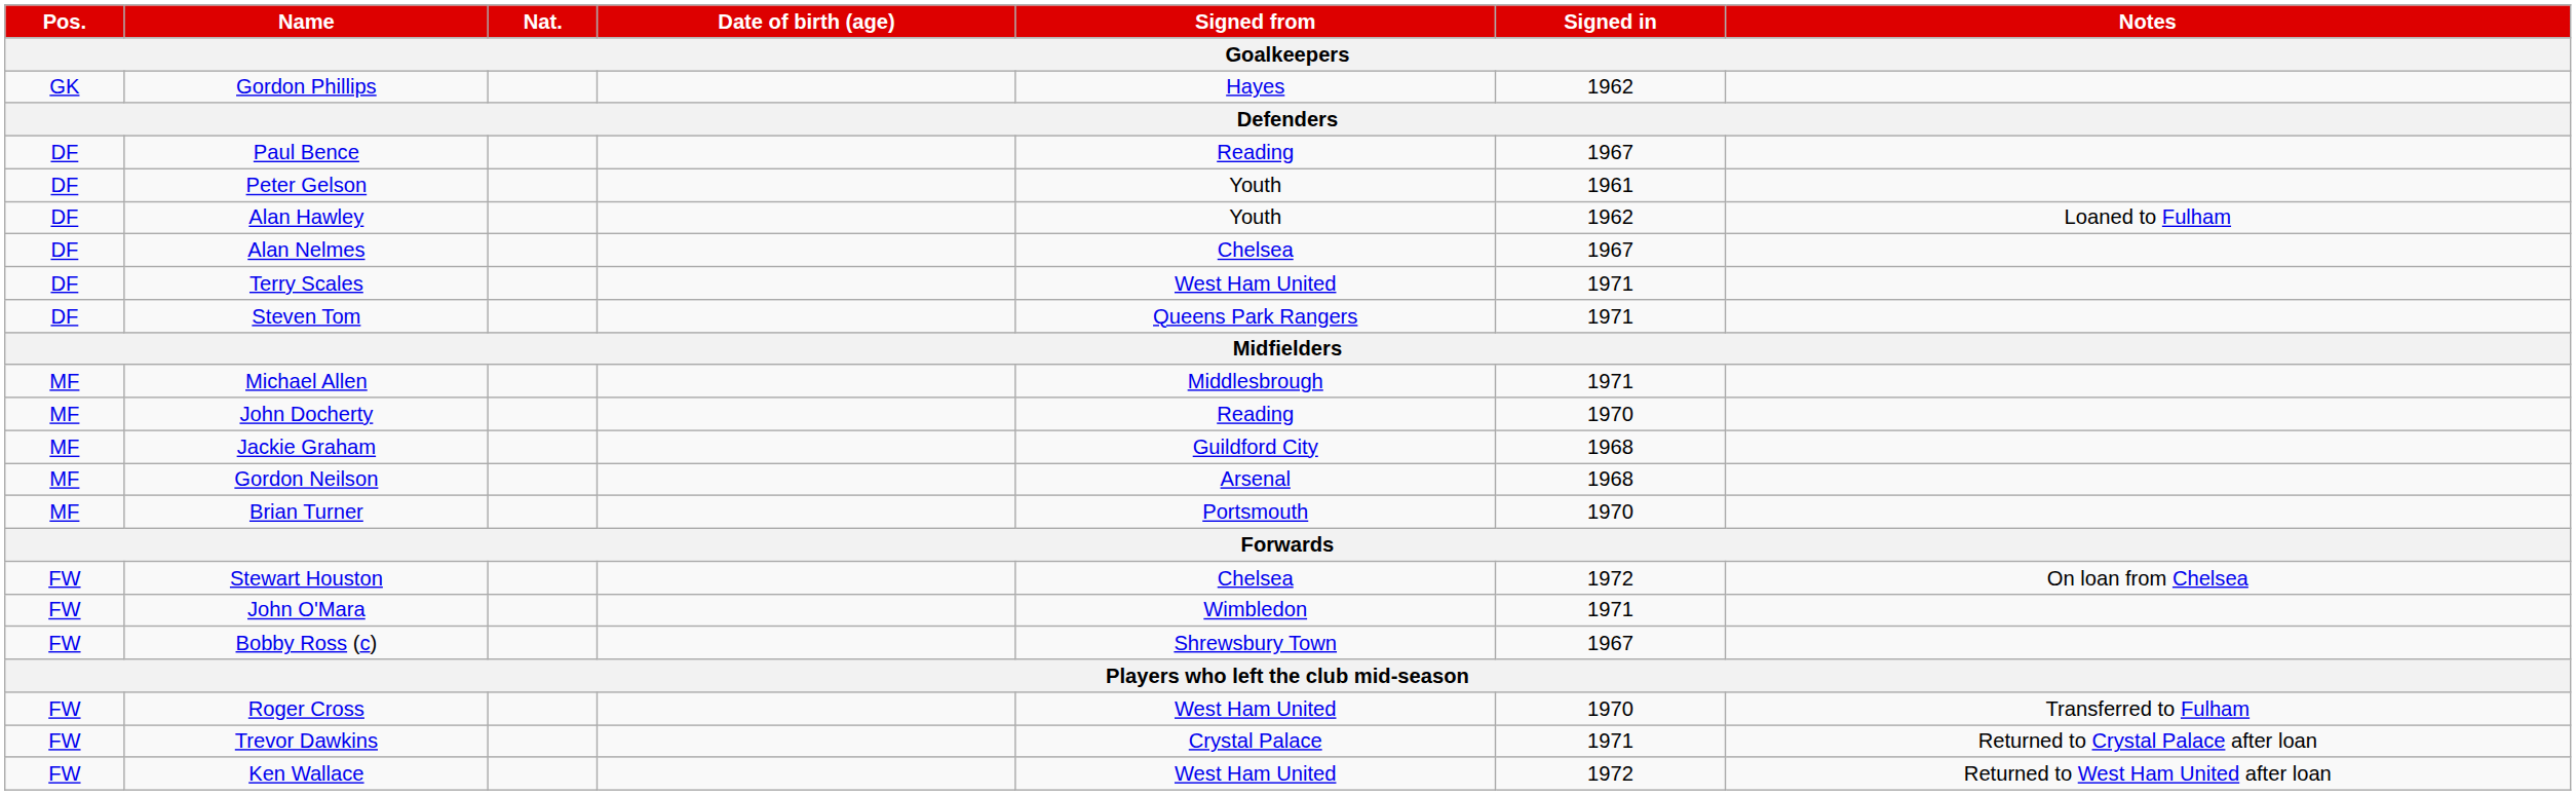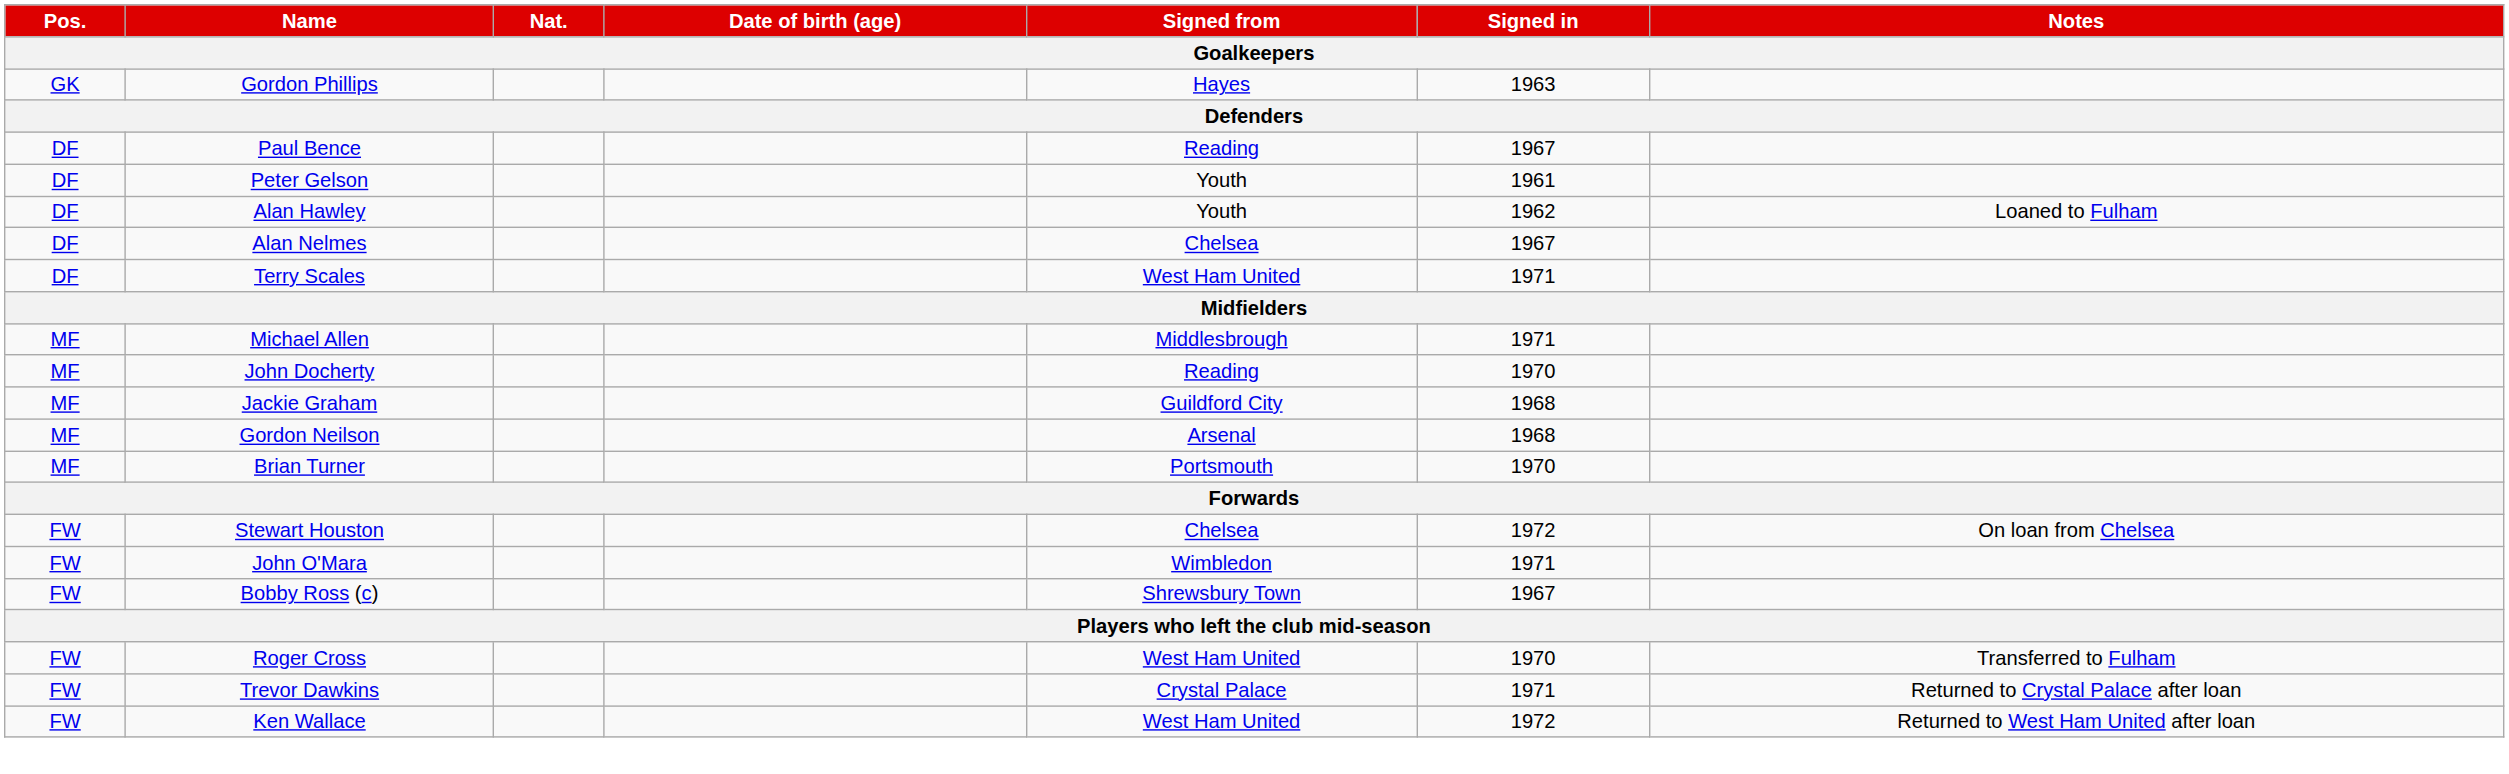Gordon Phillips | Signed in: 1962 -> 1963
- row: DF | Steven Tom | Queens Park Rangers | 1971
